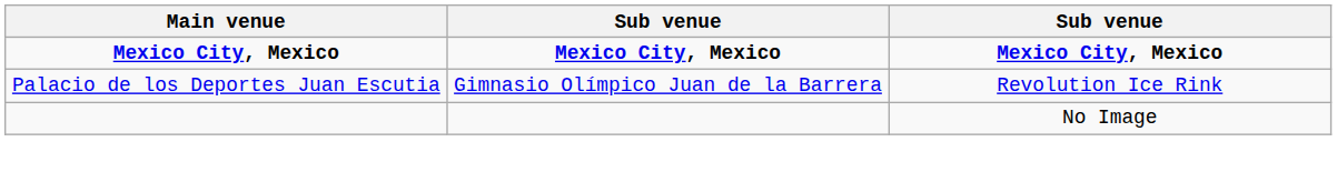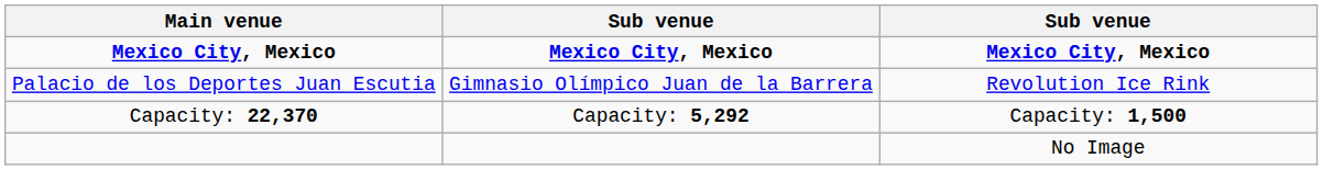+ row: Capacity: 22,370 | Capacity: 5,292 | Capacity: 1,500
